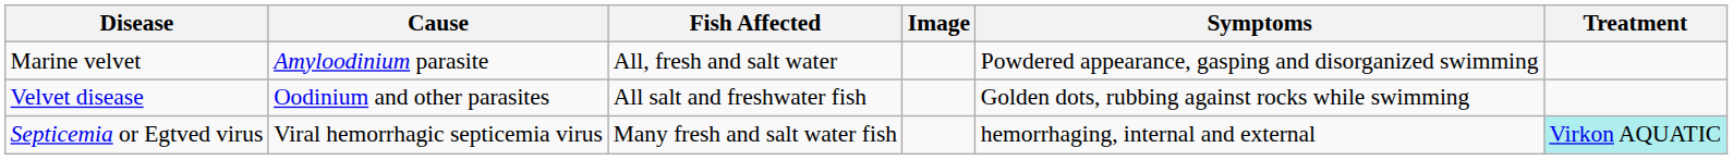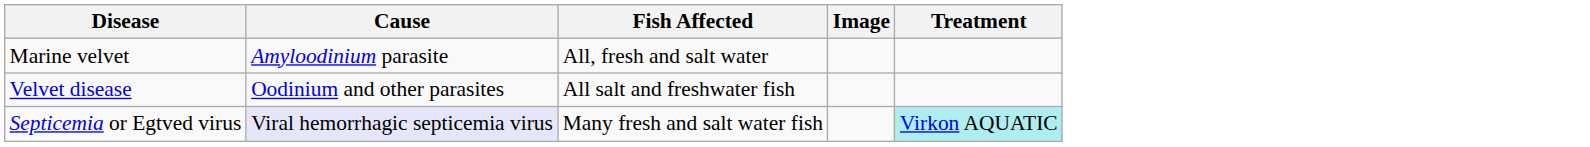- column: Symptoms | Powdered appearance, gasping and disorganized swimming | Golden dots, rubbing against rocks while swimming | hemorrhaging, internal and external
Septicemia or Egtved virus | Cause: no background -> lavender background
